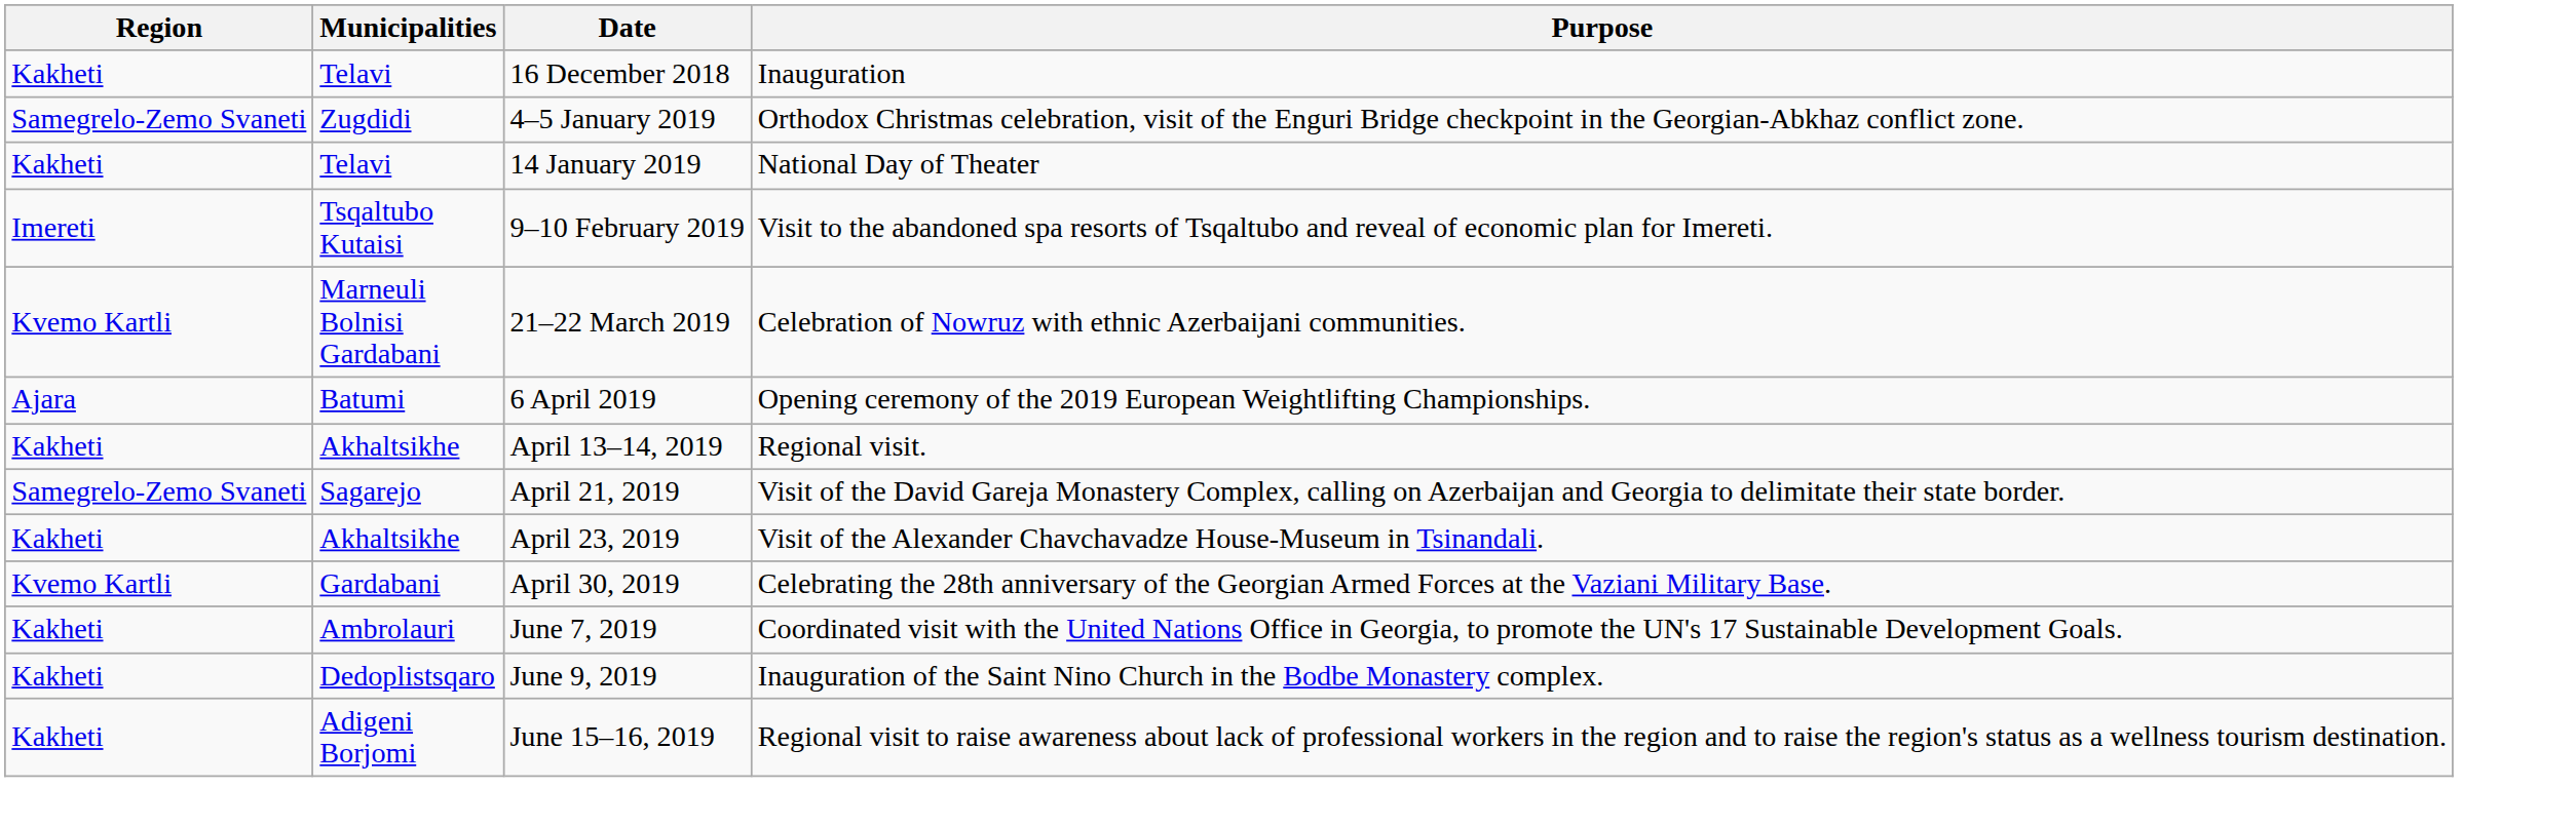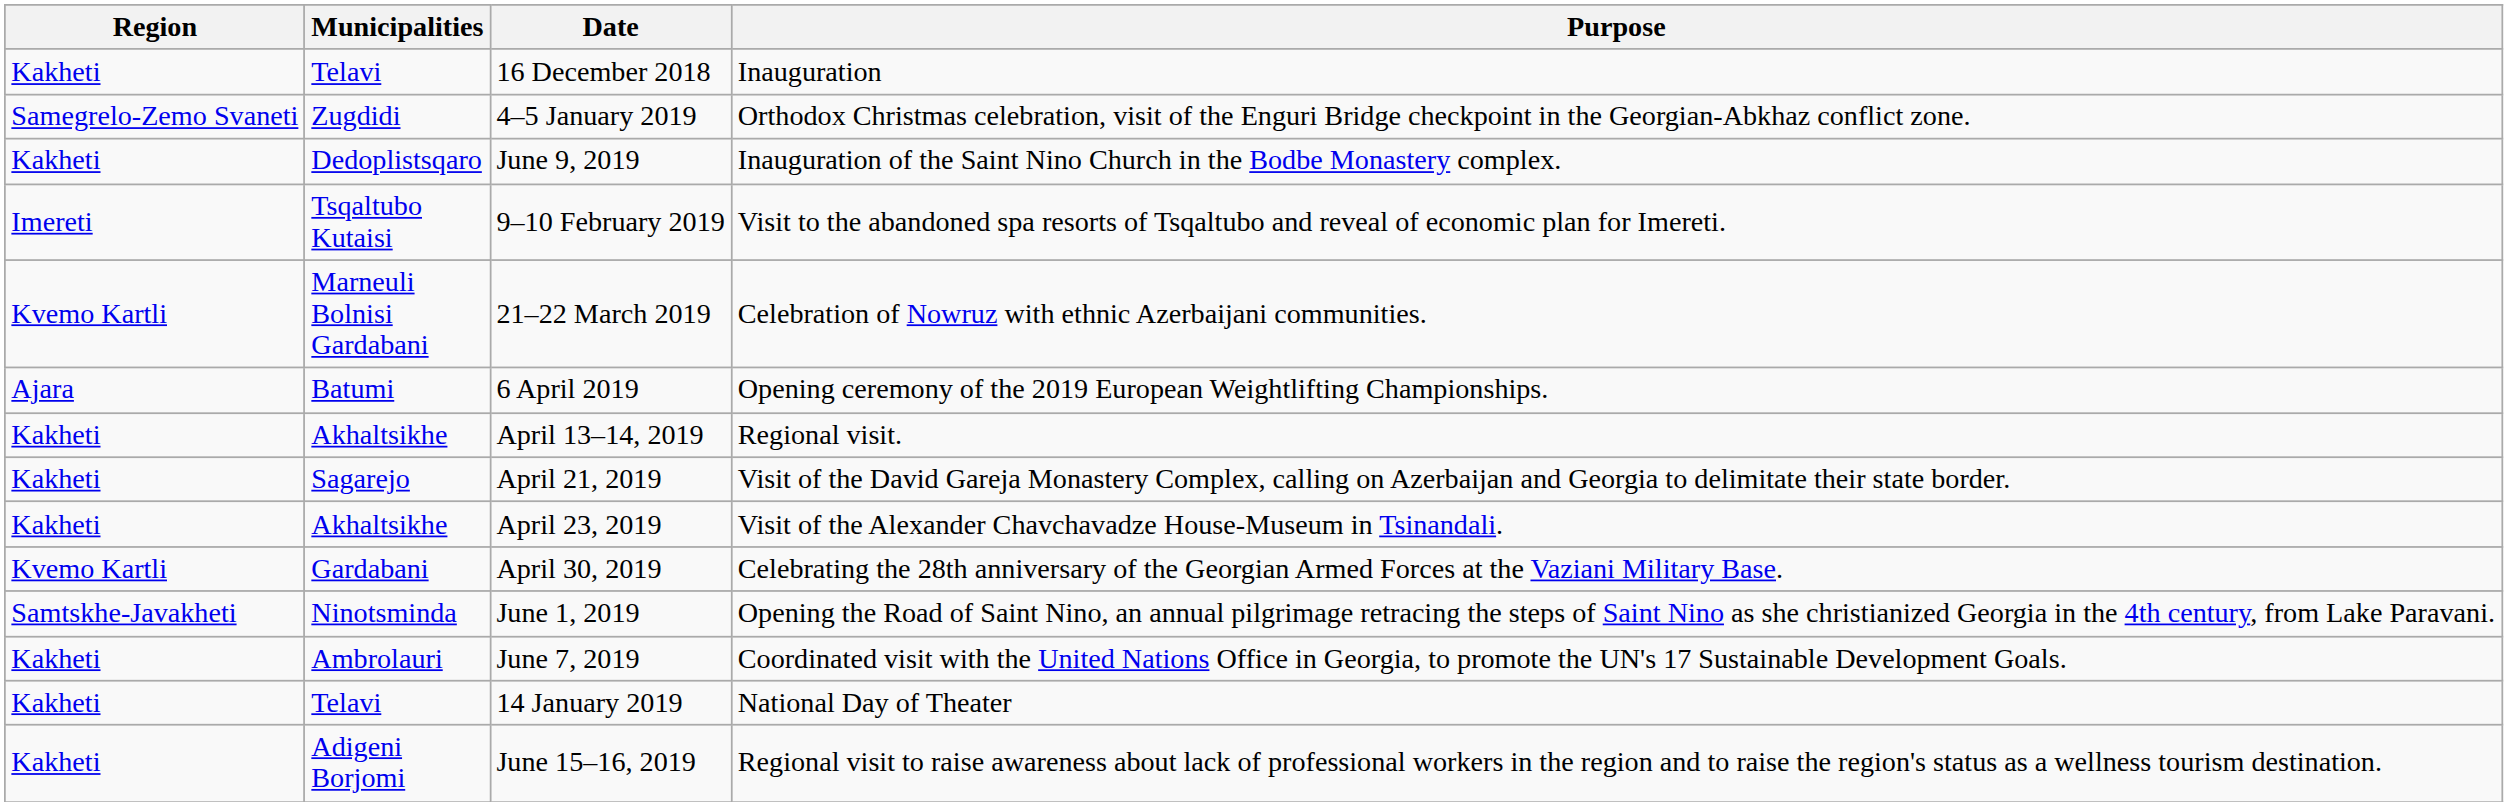rows swapped: 14 January 2019 <-> June 9, 2019
April 21, 2019 | Region: Samegrelo-Zemo Svaneti -> Kakheti
+ row: Samtskhe-Javakheti | Ninotsminda | June 1, 2019 | Opening the Road of Saint Nino, an annual pilgrimage retracing the steps of Saint Nino as she christianized Georgia in the 4th century, from Lake Paravani.
